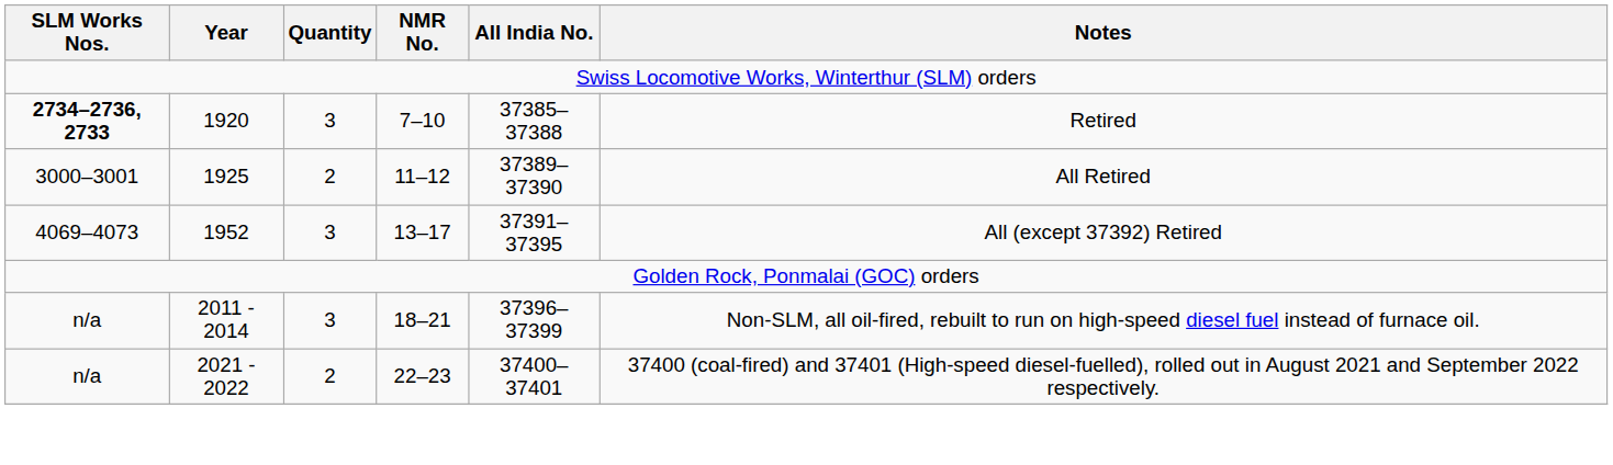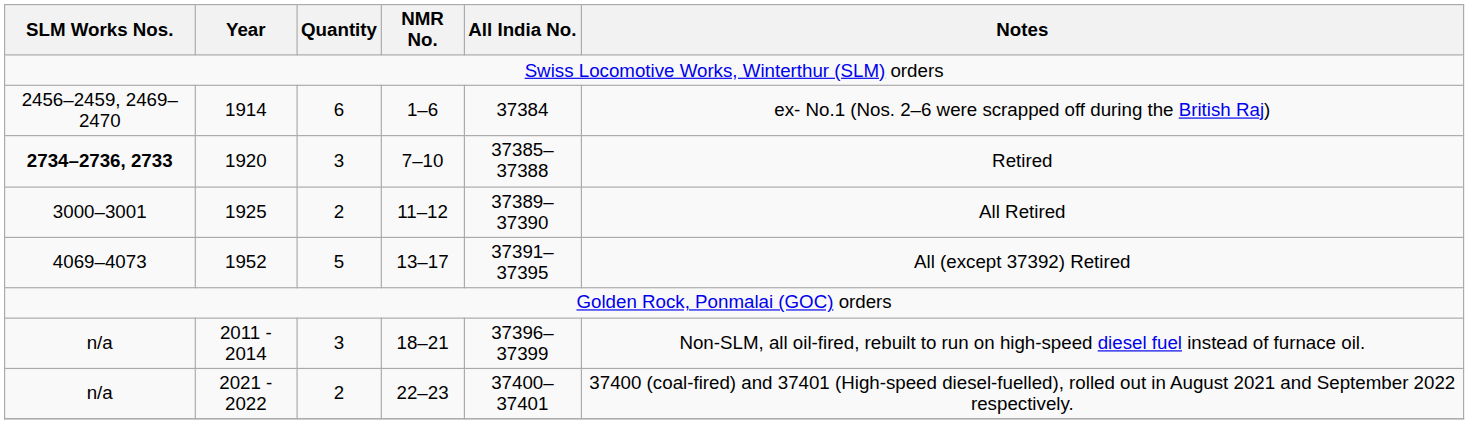+ row: 2456–2459, 2469–2470 | 1914 | 6 | 1–6 | 37384 | ex- No.1 (Nos. 2–6 were scrapped off during the British Raj)
1952 | Quantity: 3 -> 5
